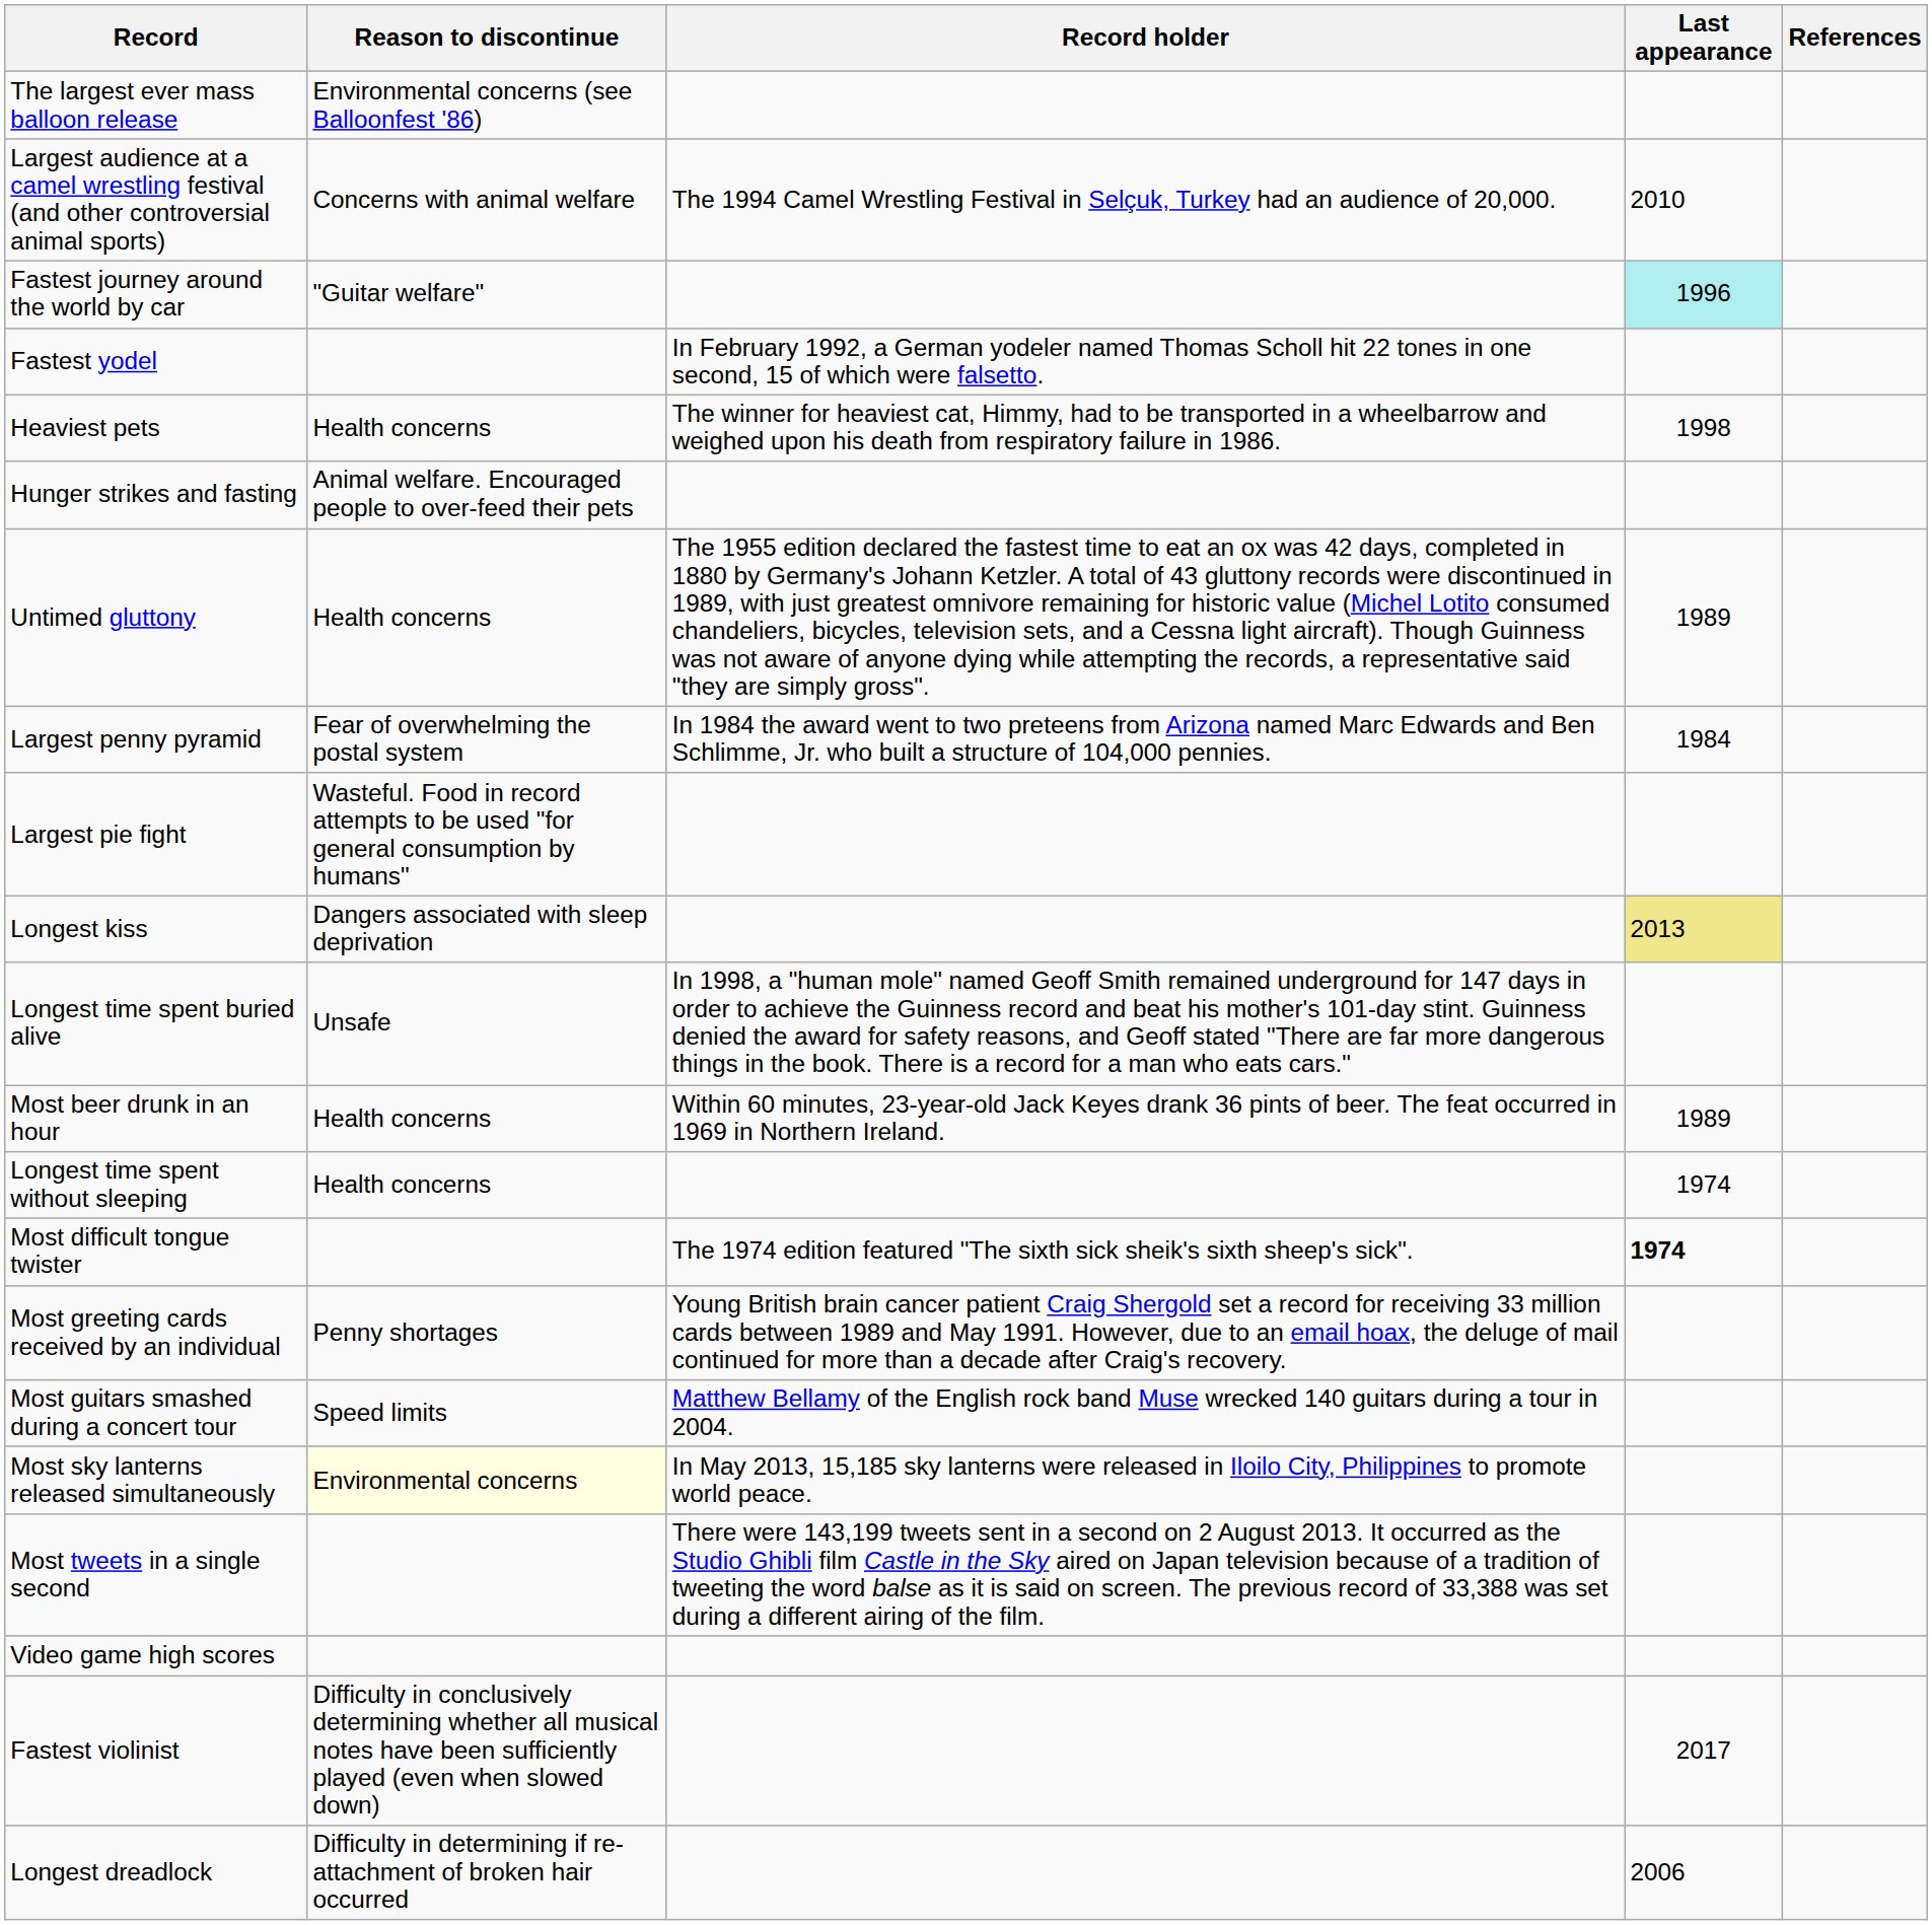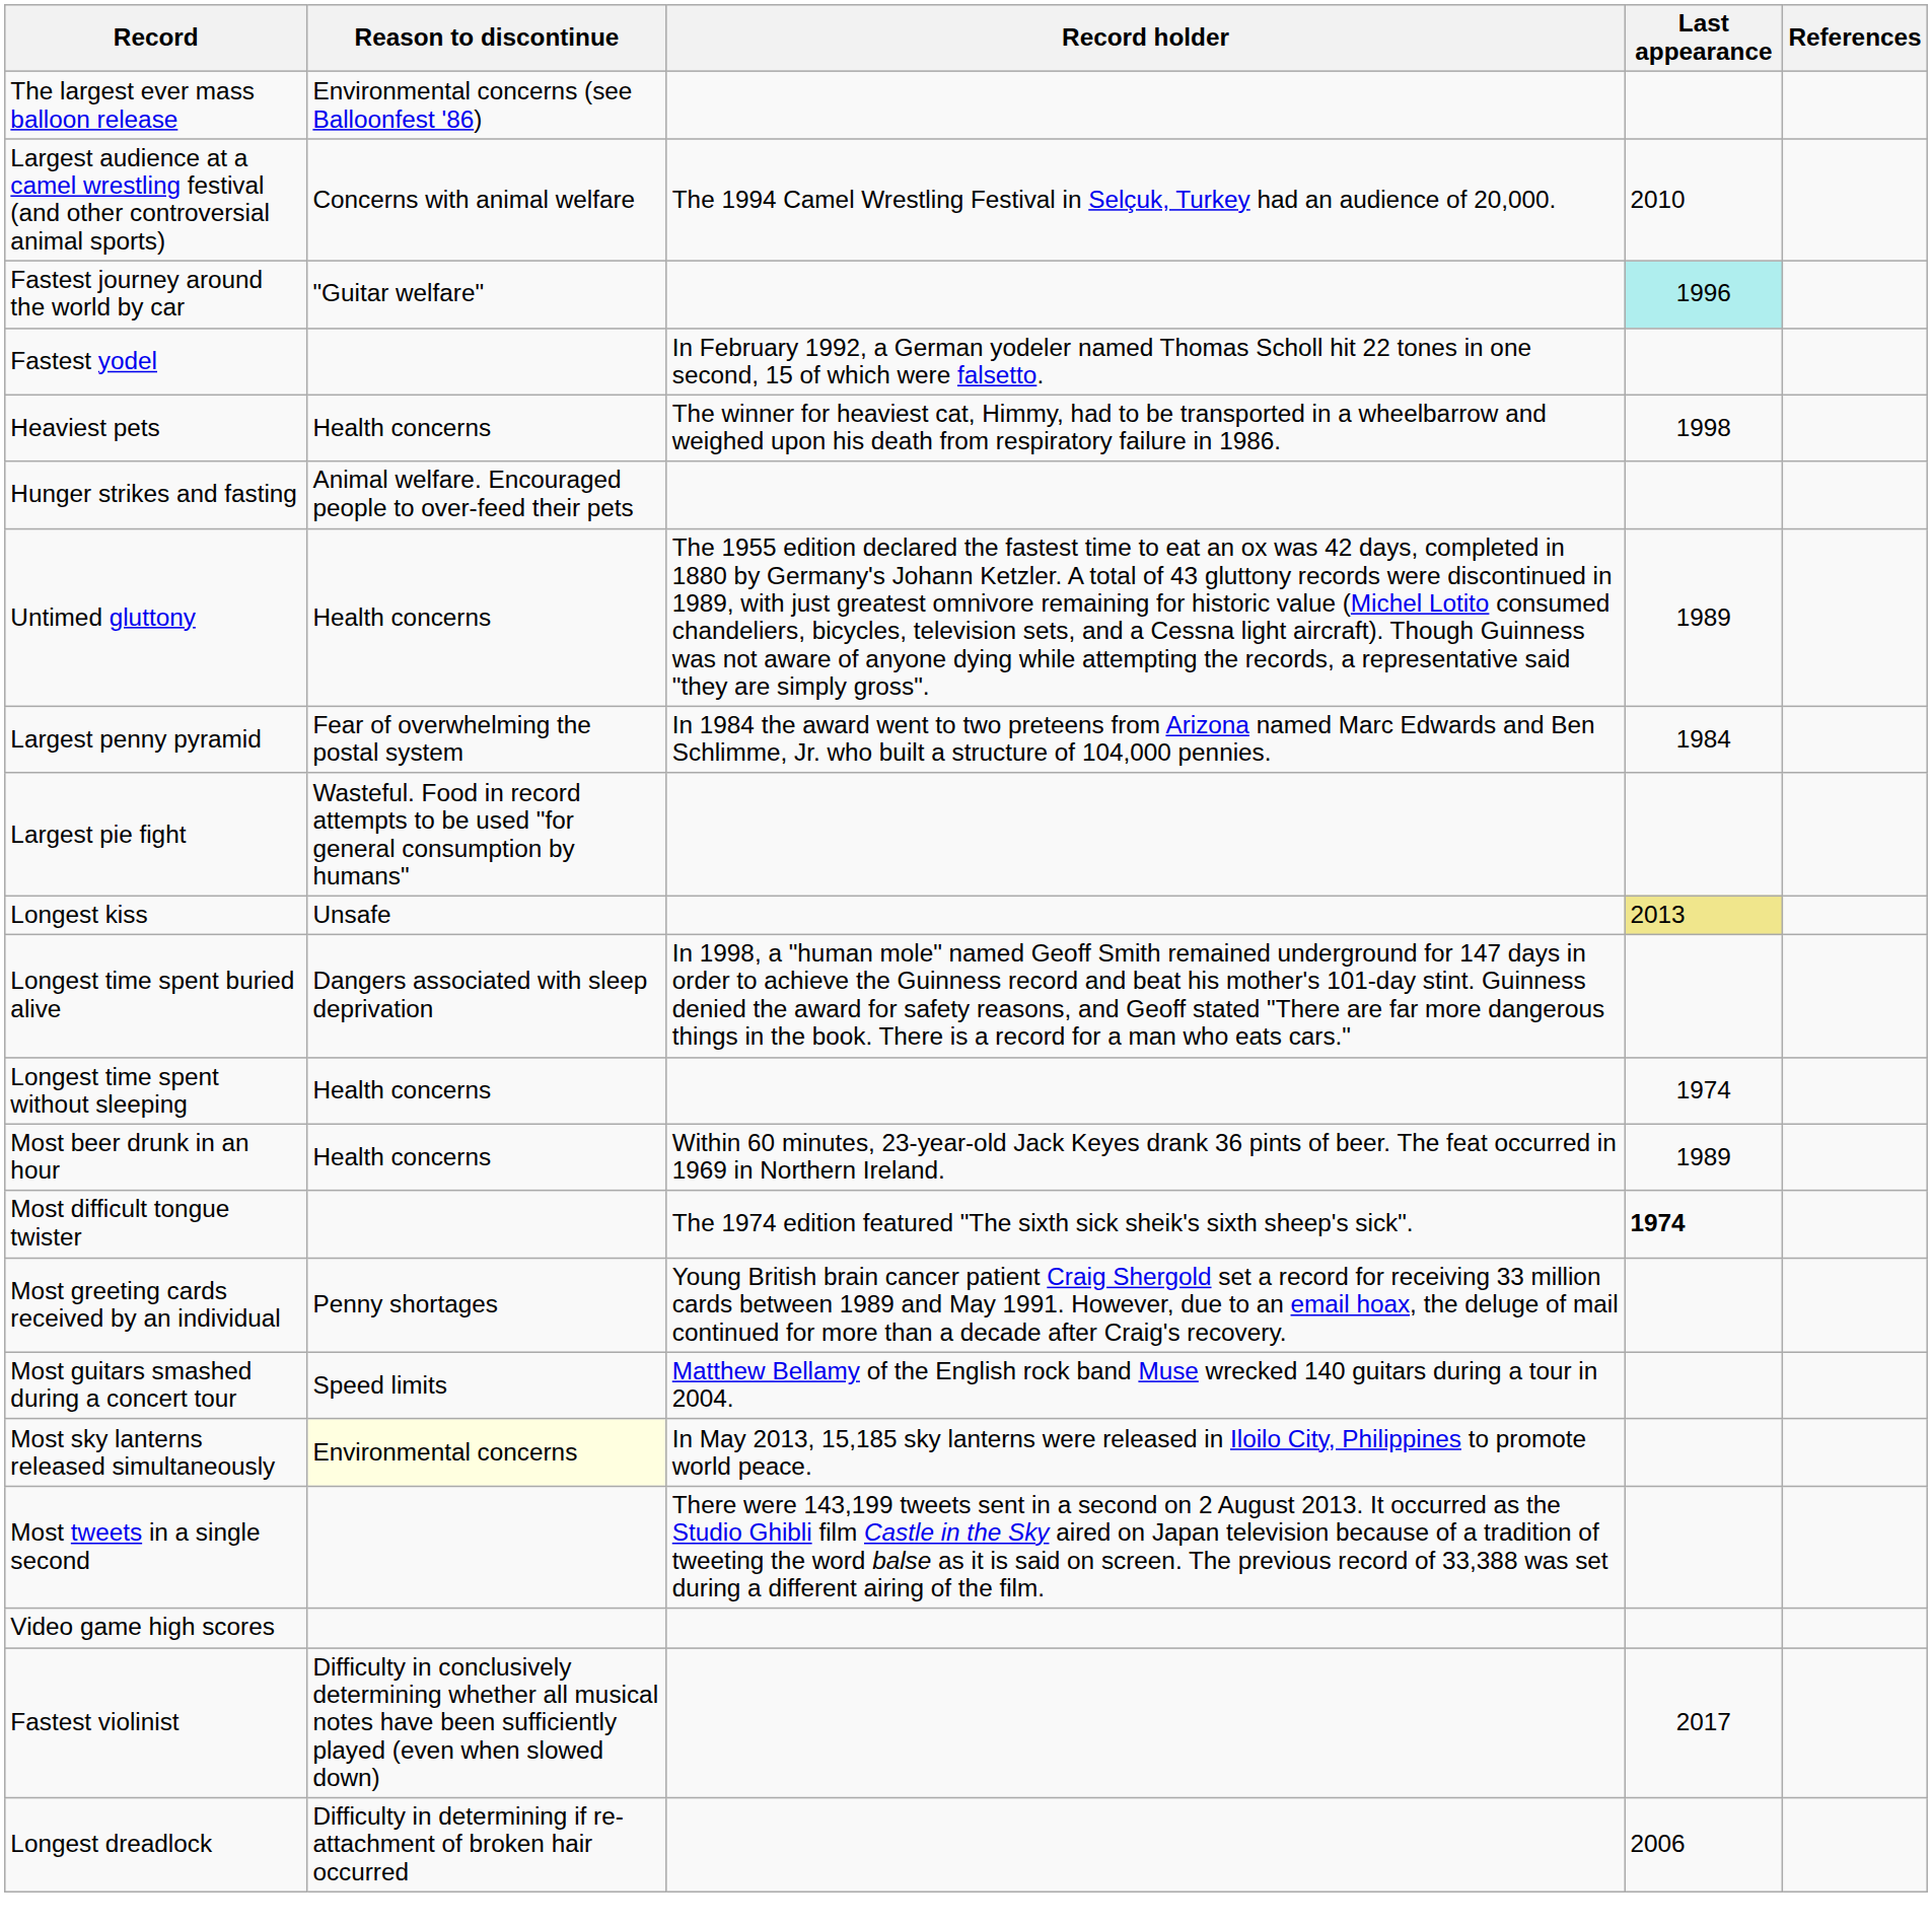Longest kiss | Reason to discontinue: Dangers associated with sleep deprivation -> Unsafe
Longest time spent buried alive | Reason to discontinue: Unsafe -> Dangers associated with sleep deprivation
rows swapped: Longest time spent without sleeping <-> Most beer drunk in an hour
